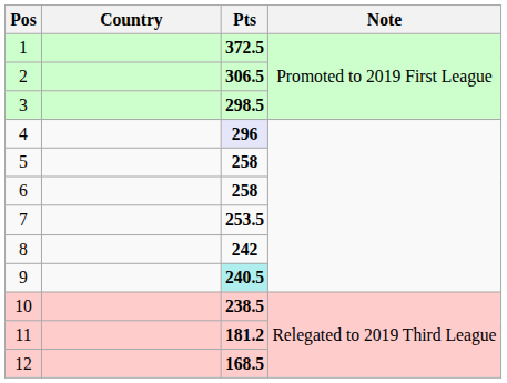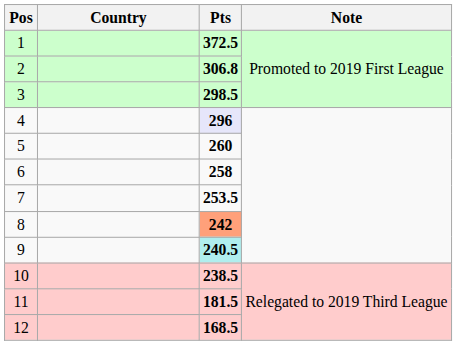2 | Pts: 306.5 -> 306.8
5 | Pts: 258 -> 260
8 | Pts: no background -> lightsalmon background
11 | Pts: 181.2 -> 181.5
